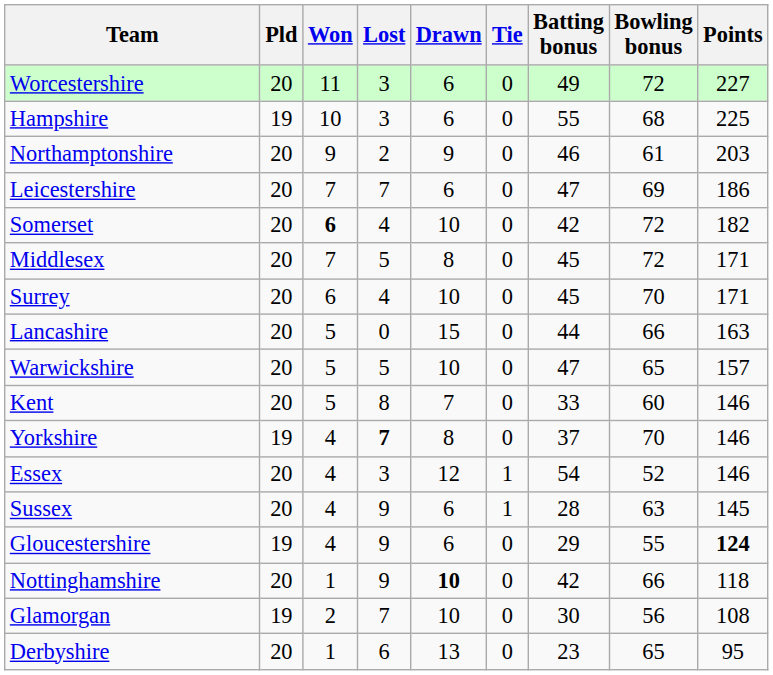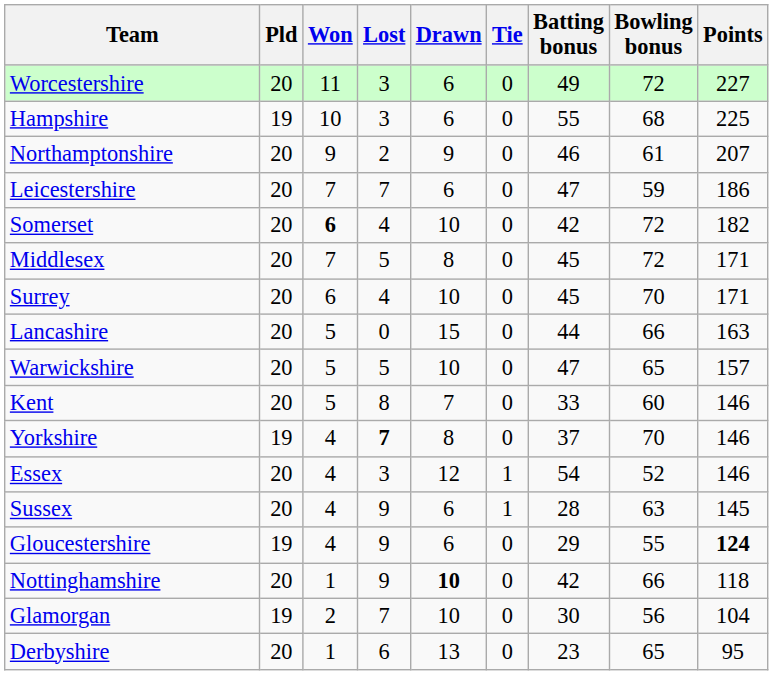Northamptonshire | Points: 203 -> 207
Leicestershire | Bowling bonus: 69 -> 59
Glamorgan | Points: 108 -> 104
